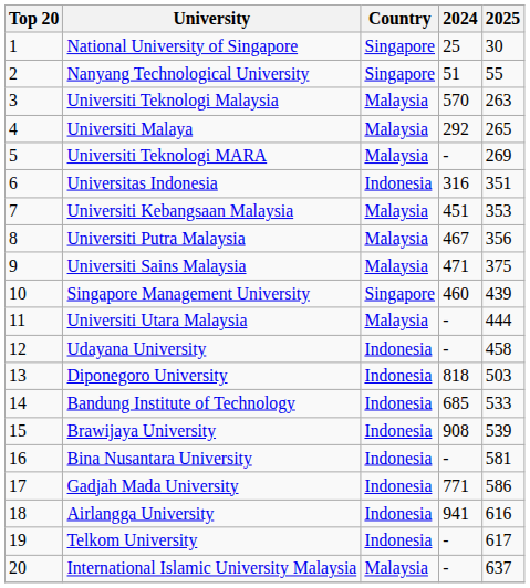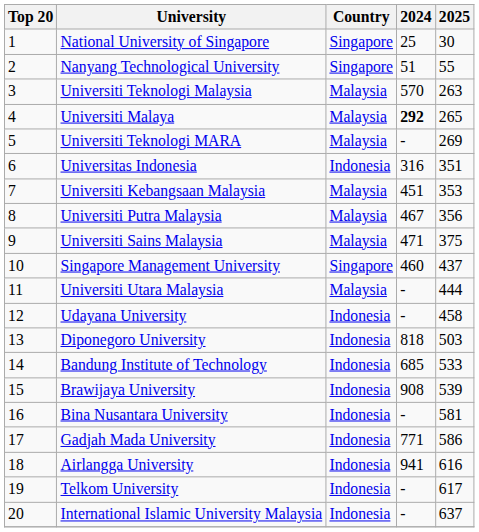Universiti Malaya | 2024: normal -> bold
Singapore Management University | 2025: 439 -> 437
International Islamic University Malaysia | Country: Malaysia -> Indonesia
